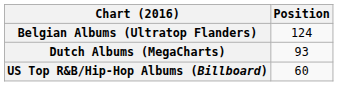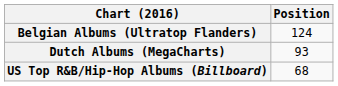US Top R&B/Hip-Hop Albums (Billboard) | Position: 60 -> 68
